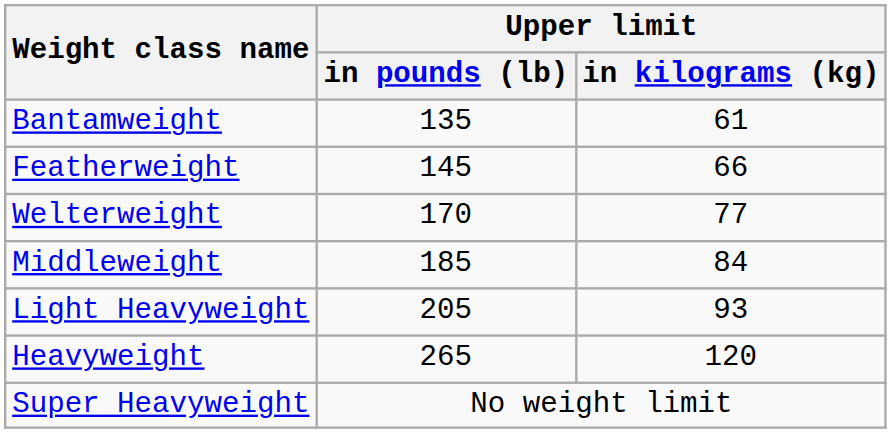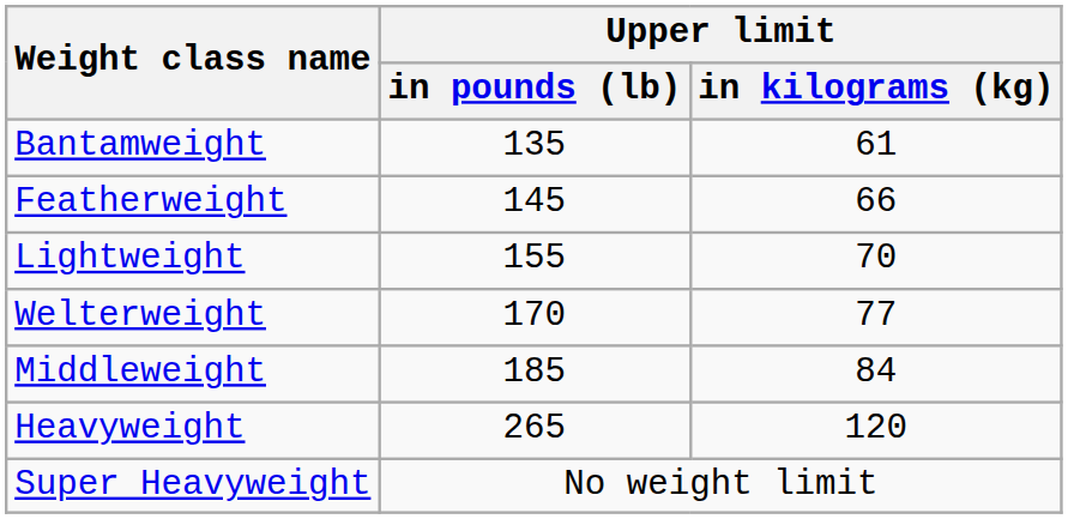+ row: Lightweight | 155 | 70
- row: Light Heavyweight | 205 | 93
